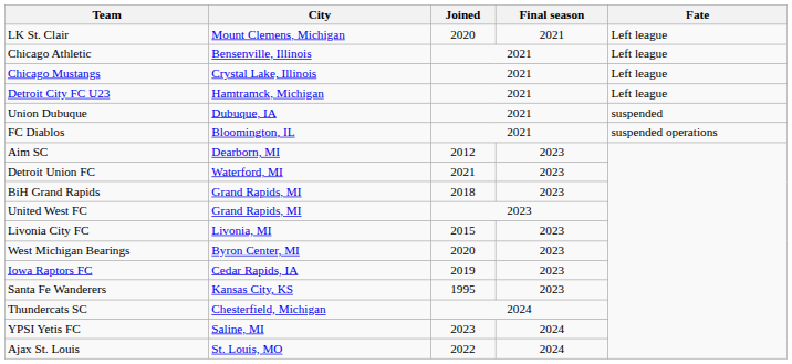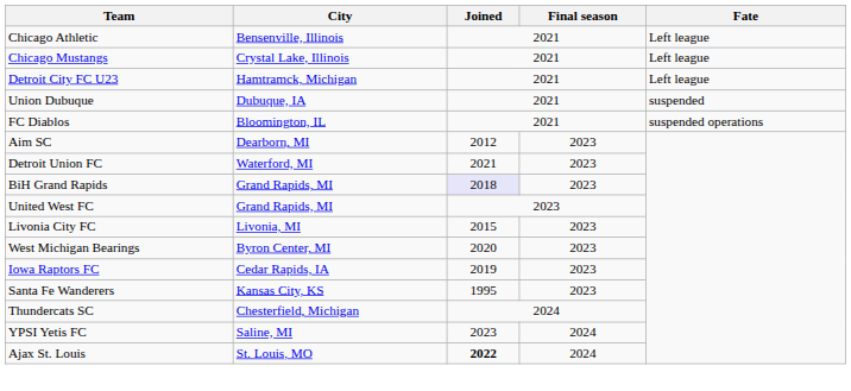- row: LK St. Clair | Mount Clemens, Michigan | 2020 | 2021 | Left league
BiH Grand Rapids | Joined: no background -> lavender background
Ajax St. Louis | Joined: normal -> bold
